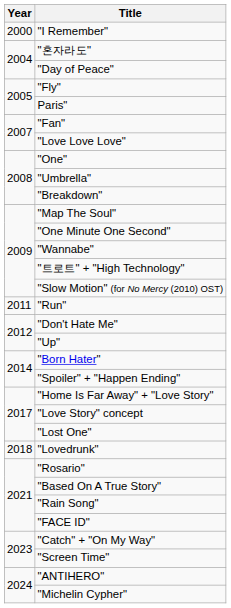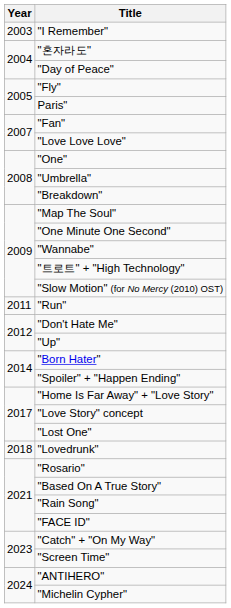"I Remember" | Year: 2000 -> 2003
